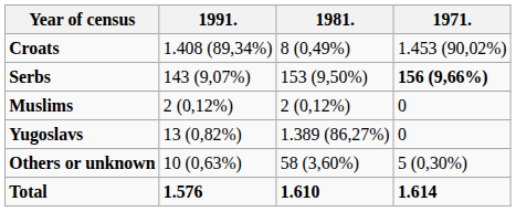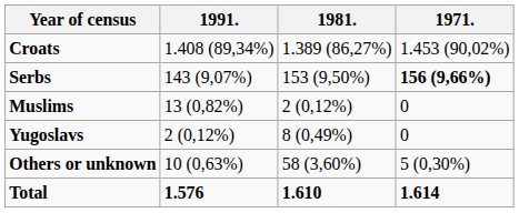Croats | 1981.: 8 (0,49%) -> 1.389 (86,27%)
Muslims | 1991.: 2 (0,12%) -> 13 (0,82%)
Yugoslavs | 1991.: 13 (0,82%) -> 2 (0,12%)
Yugoslavs | 1981.: 1.389 (86,27%) -> 8 (0,49%)
